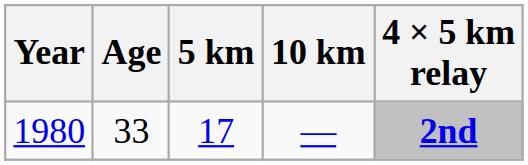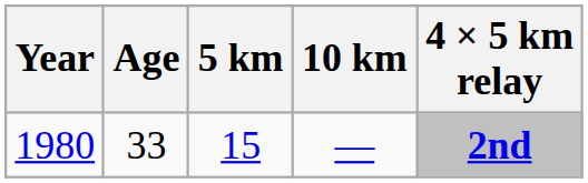1980 | 5 km: 17 -> 15
